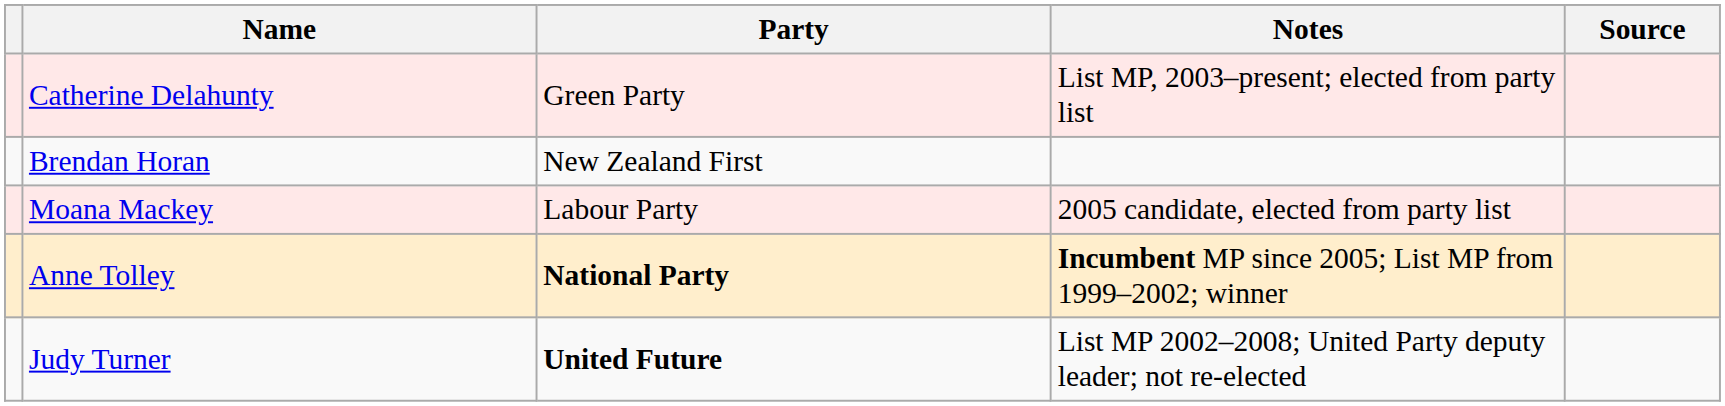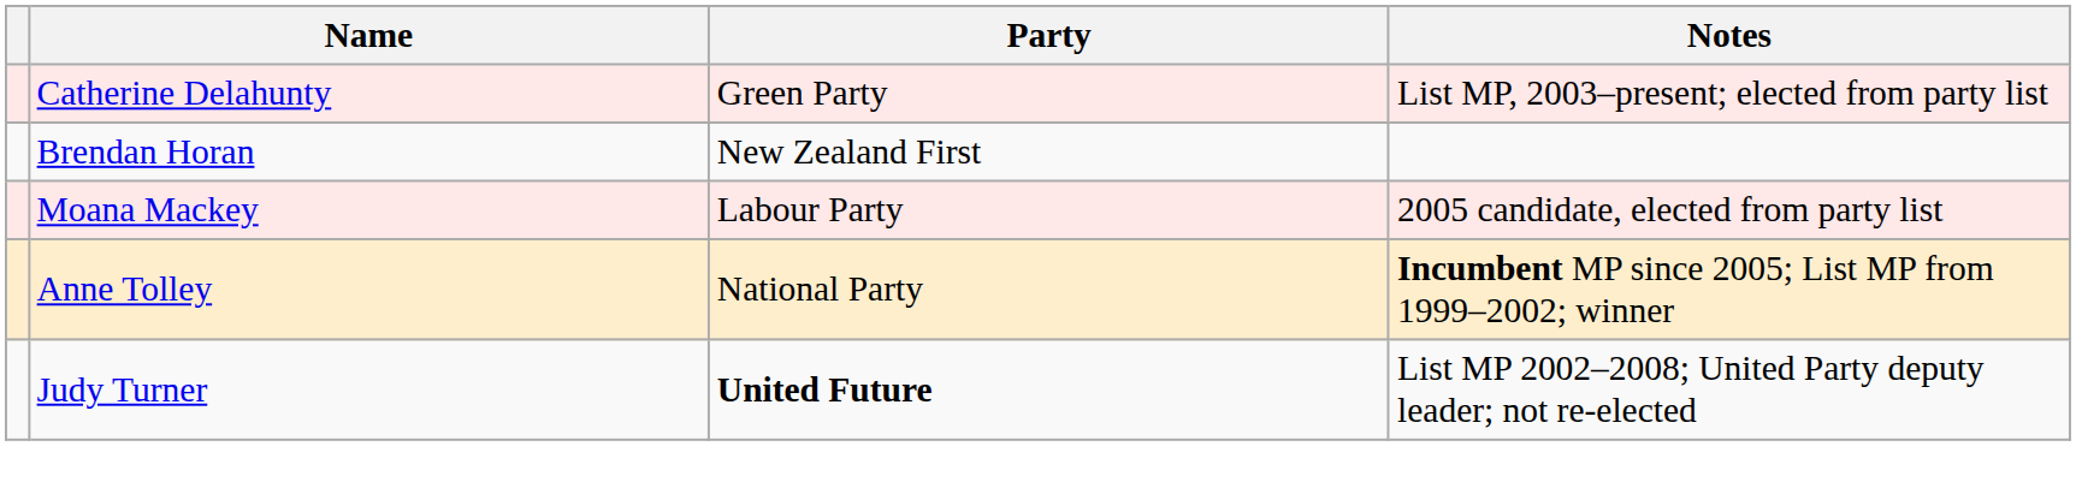- column: Source
Anne Tolley | Party: bold -> normal
